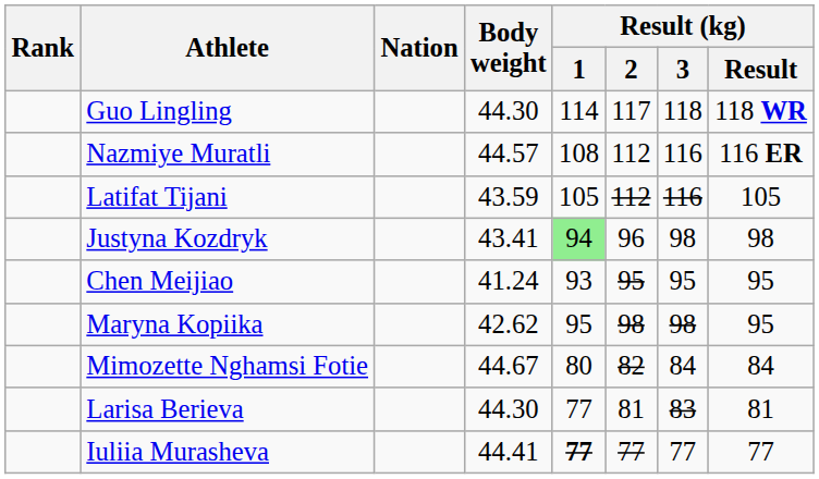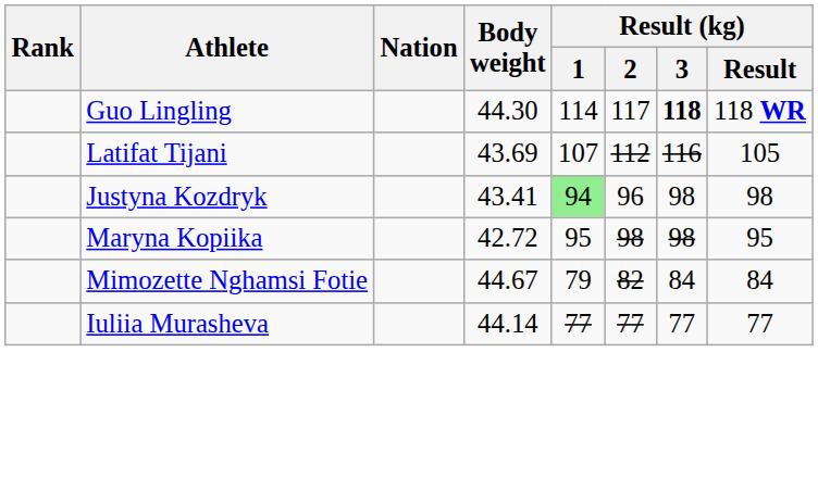Guo Lingling | Result (kg) / 3: normal -> bold
- row: Nazmiye Muratli | 44.57 | 108 | 112 | 116 | 116 ER
Latifat Tijani | Body weight: 43.59 -> 43.69
Latifat Tijani | Result (kg) / 1: 105 -> 107
- row: Chen Meijiao | 41.24 | 93 | 95 | 95 | 95
Maryna Kopiika | Body weight: 42.62 -> 42.72
Mimozette Nghamsi Fotie | Result (kg) / 1: 80 -> 79
- row: Larisa Berieva | 44.30 | 77 | 81 | 83 | 81
Iuliia Murasheva | Body weight: 44.41 -> 44.14
Iuliia Murasheva | Result (kg) / 1: bold -> normal
